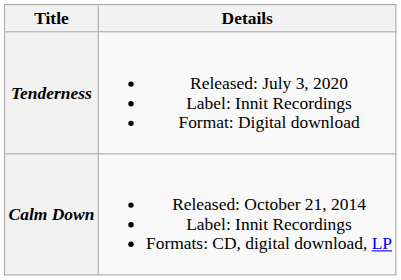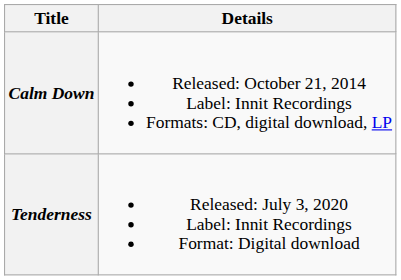rows swapped: Calm Down <-> Tenderness
